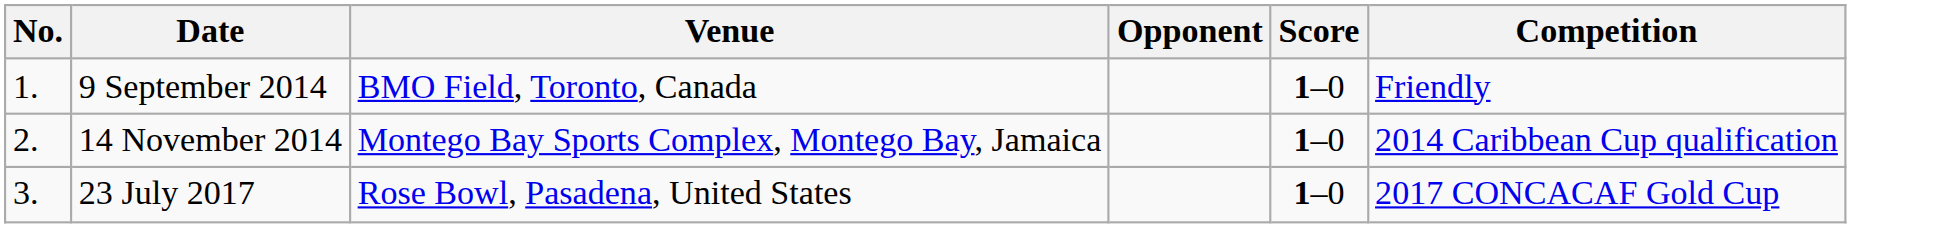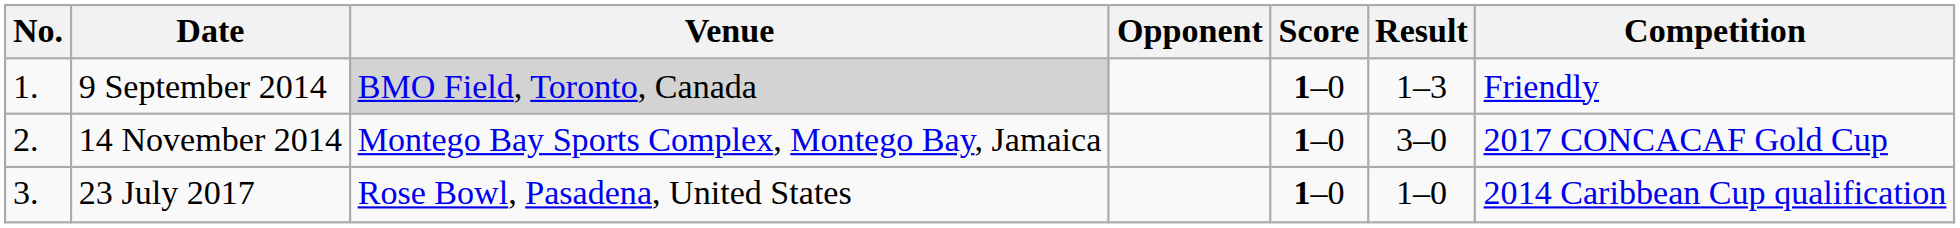+ column: Result | 1–3 | 3–0 | 1–0
9 September 2014 | Venue: no background -> lightgrey background
14 November 2014 | Competition: 2014 Caribbean Cup qualification -> 2017 CONCACAF Gold Cup
23 July 2017 | Competition: 2017 CONCACAF Gold Cup -> 2014 Caribbean Cup qualification
